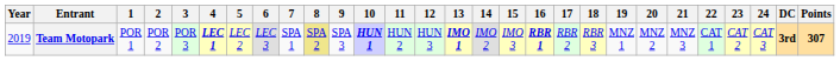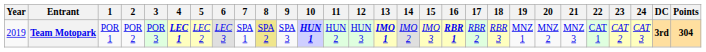Team Motopark | Points: 307 -> 304
